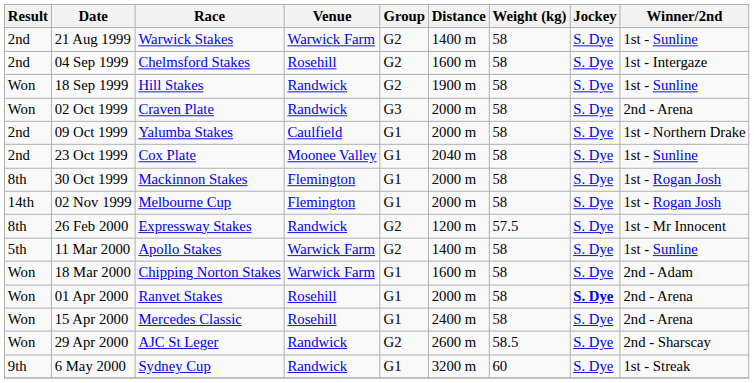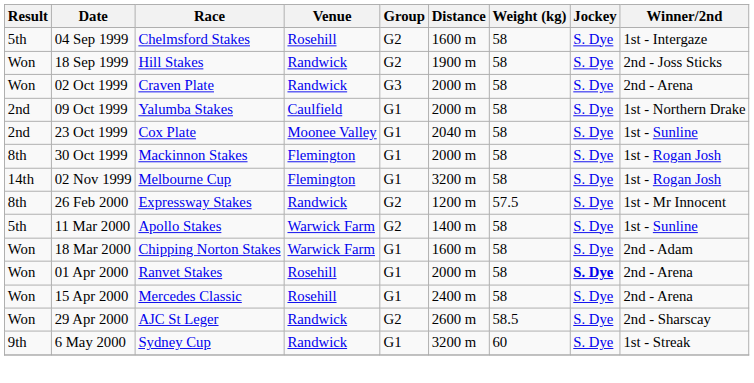- row: 2nd | 21 Aug 1999 | Warwick Stakes | Warwick Farm | G2 | 1400 m | 58 | S. Dye | 1st - Sunline
04 Sep 1999 | Result: 2nd -> 5th
18 Sep 1999 | Winner/2nd: 1st - Sunline -> 2nd - Joss Sticks
02 Nov 1999 | Distance: 2000 m -> 3200 m
